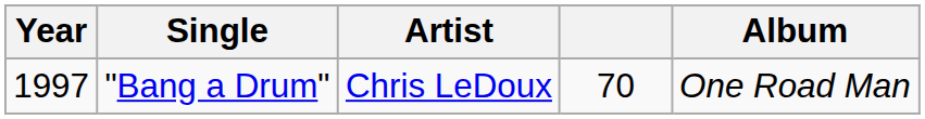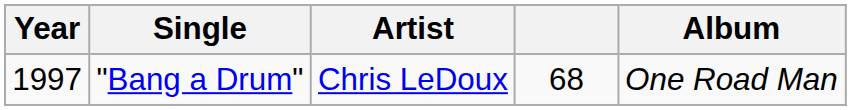"Bang a Drum" | column 4: 70 -> 68
